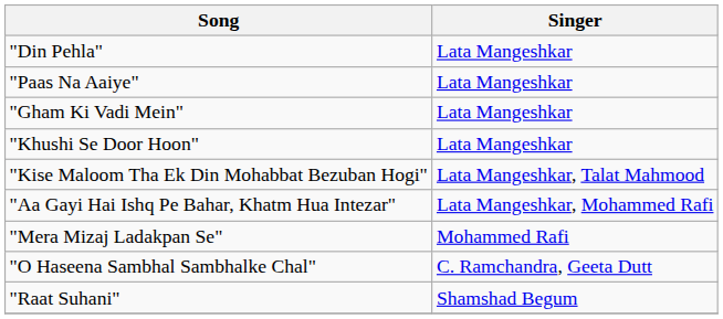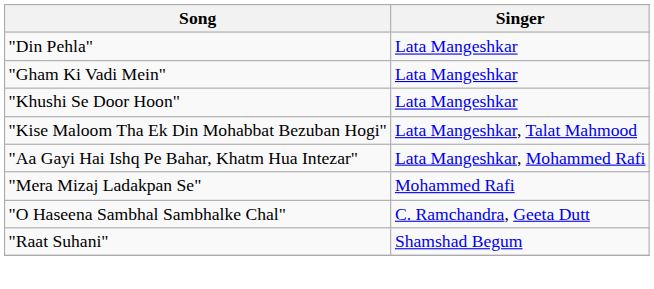- row: "Paas Na Aaiye" | Lata Mangeshkar
